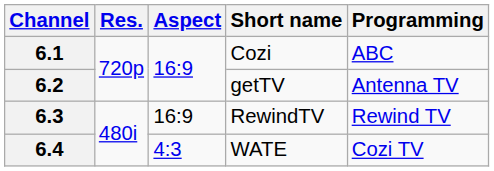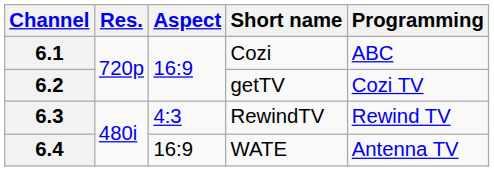6.2 | Programming: Antenna TV -> Cozi TV
6.3 | Aspect: 16:9 -> 4:3
6.4 | Aspect: 4:3 -> 16:9
6.4 | Programming: Cozi TV -> Antenna TV
